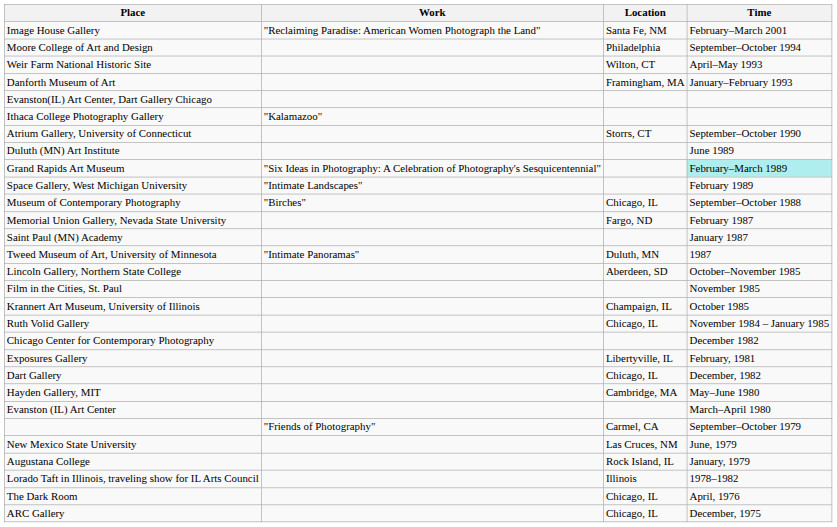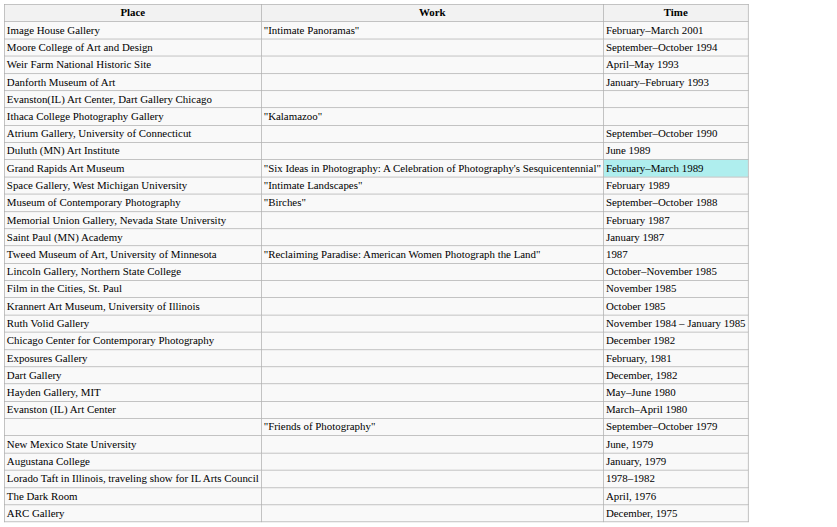- column: Location | Santa Fe, NM | Philadelphia | Wilton, CT | Framingham, MA | Storrs, CT | Chicago, IL | Fargo, ND | Duluth, MN | Aberdeen, SD | Champaign, IL | Chicago, IL | Libertyville, IL | Chicago, IL | Cambridge, MA | Carmel, CA | Las Cruces, NM | Rock Island, IL | Illinois | Chicago, IL | Chicago, IL
Image House Gallery | Work: "Reclaiming Paradise: American Women Photograph the Land" -> "Intimate Panoramas"
Tweed Museum of Art, University of Minnesota | Work: "Intimate Panoramas" -> "Reclaiming Paradise: American Women Photograph the Land"
